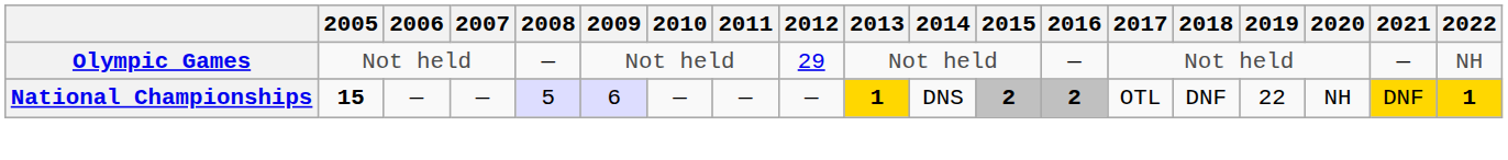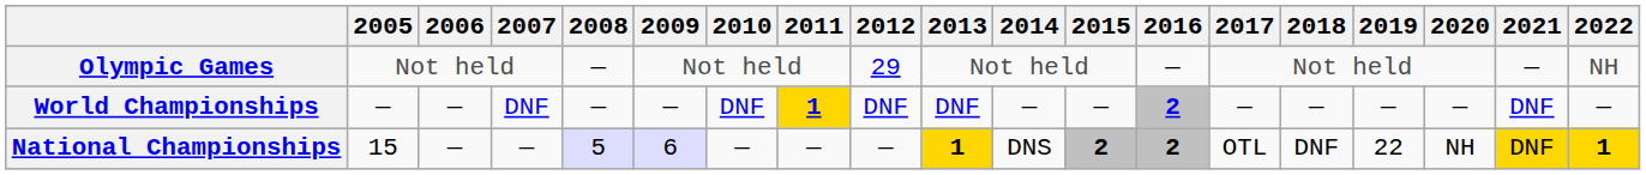+ row: World Championships | — | — | DNF | — | — | DNF | 1 | DNF | DNF | — | — | 2 | — | — | — | — | DNF | —
National Championships | 2005: bold -> normal
